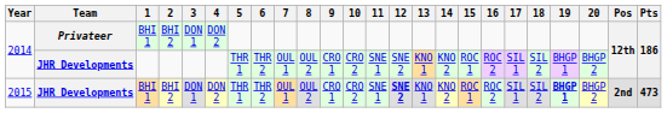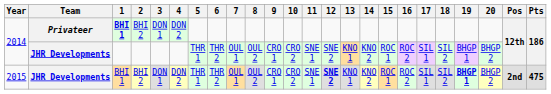2014 / Privateer | 1: normal -> bold
2015 | Pts: 473 -> 475
